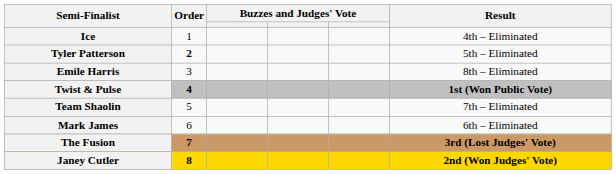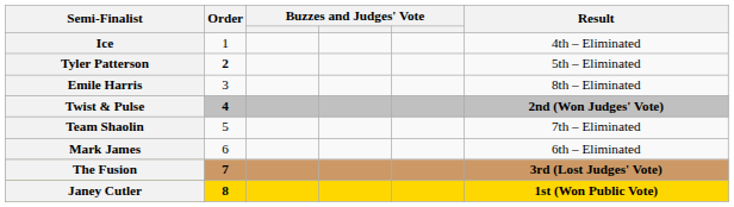Twist & Pulse | Result: 1st (Won Public Vote) -> 2nd (Won Judges' Vote)
Janey Cutler | Result: 2nd (Won Judges' Vote) -> 1st (Won Public Vote)
